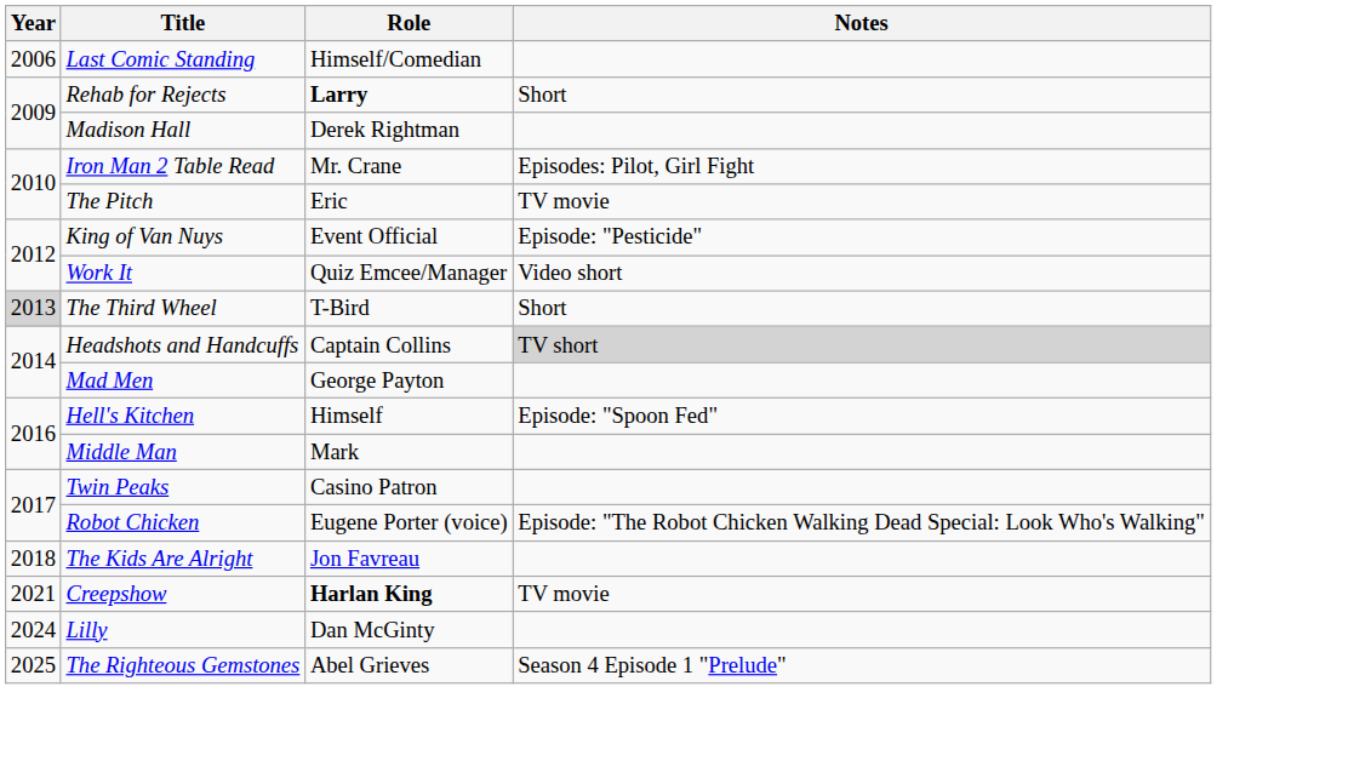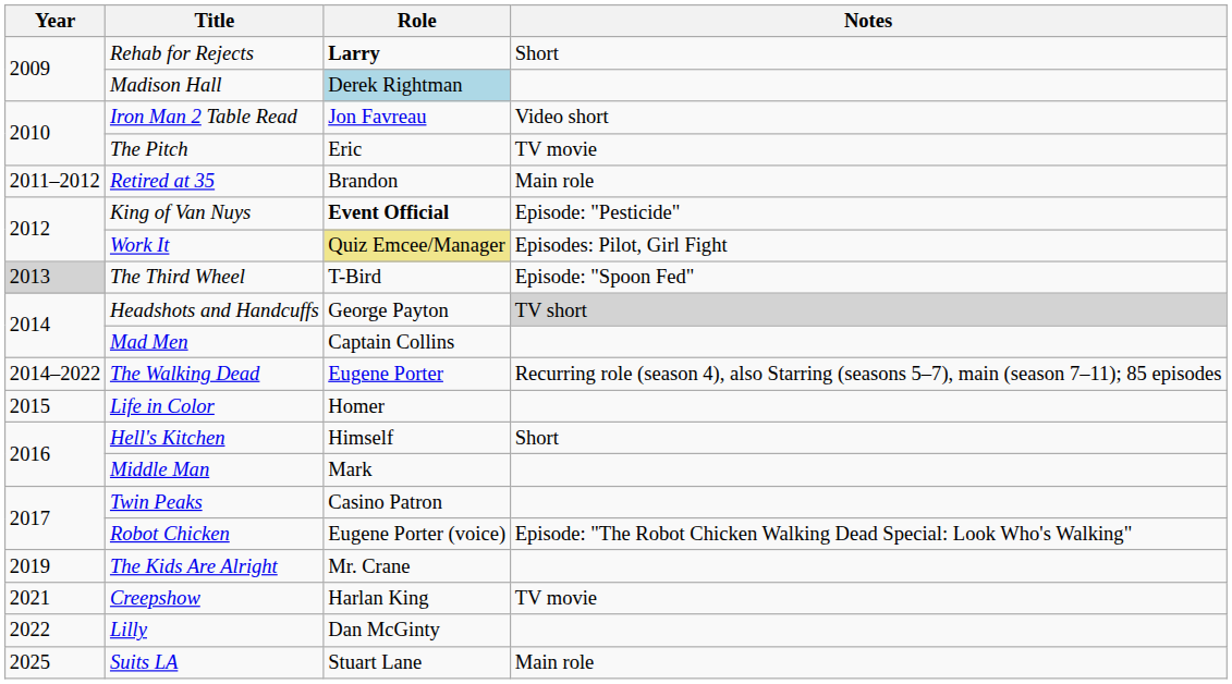- row: 2006 | Last Comic Standing | Himself/Comedian
Madison Hall | Role: no background -> lightblue background
Iron Man 2 Table Read | Role: Mr. Crane -> Jon Favreau
Iron Man 2 Table Read | Notes: Episodes: Pilot, Girl Fight -> Video short
+ row: 2011–2012 | Retired at 35 | Brandon | Main role
King of Van Nuys | Role: normal -> bold
Work It | Role: no background -> khaki background
Work It | Notes: Video short -> Episodes: Pilot, Girl Fight
The Third Wheel | Notes: Short -> Episode: "Spoon Fed"
Headshots and Handcuffs | Role: Captain Collins -> George Payton
Mad Men | Role: George Payton -> Captain Collins
+ row: 2014–2022 | The Walking Dead | Eugene Porter | Recurring role (season 4), also Starring (seasons 5–7), main (season 7–11); 85 episodes
+ row: 2015 | Life in Color | Homer
Hell's Kitchen | Notes: Episode: "Spoon Fed" -> Short
The Kids Are Alright | Year: 2018 -> 2019
The Kids Are Alright | Role: Jon Favreau -> Mr. Crane
Creepshow | Role: bold -> normal
Lilly | Year: 2024 -> 2022
+ row: 2025 | Suits LA | Stuart Lane | Main role
- row: 2025 | The Righteous Gemstones | Abel Grieves | Season 4 Episode 1 "Prelude"
